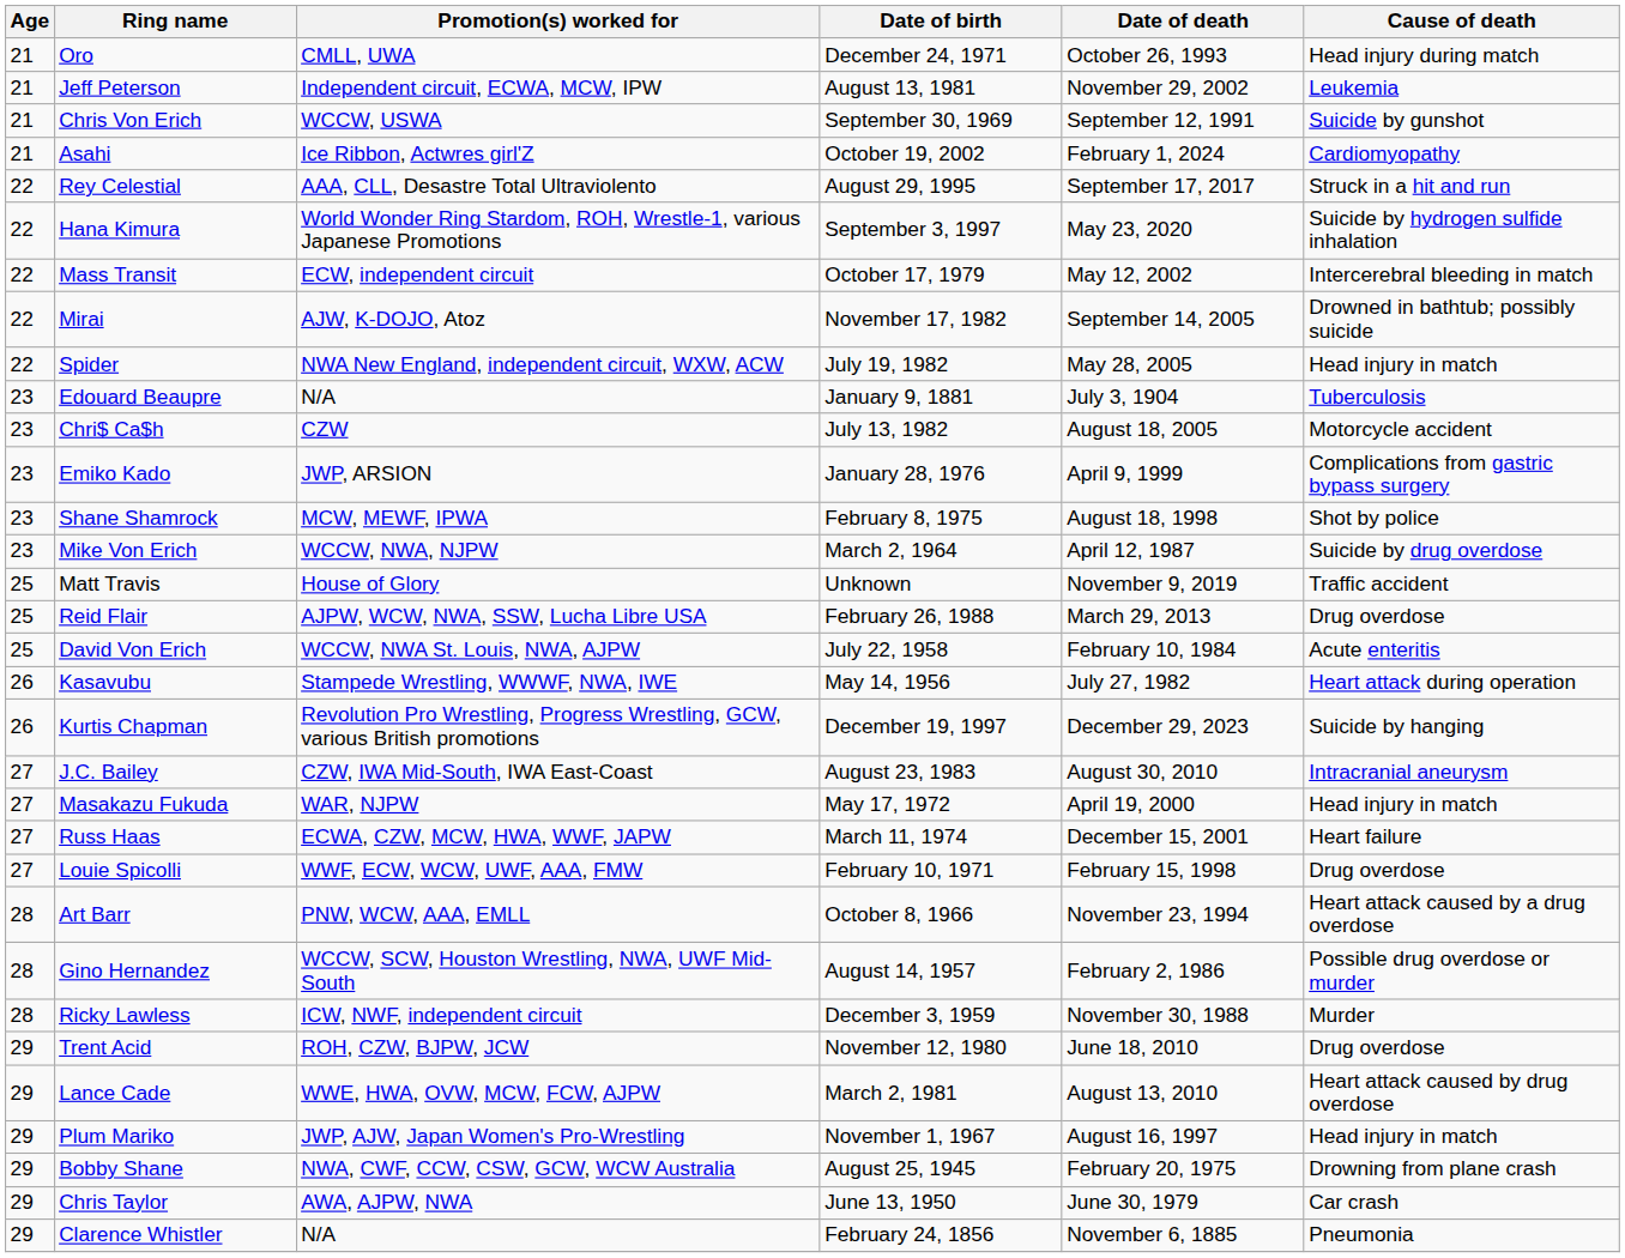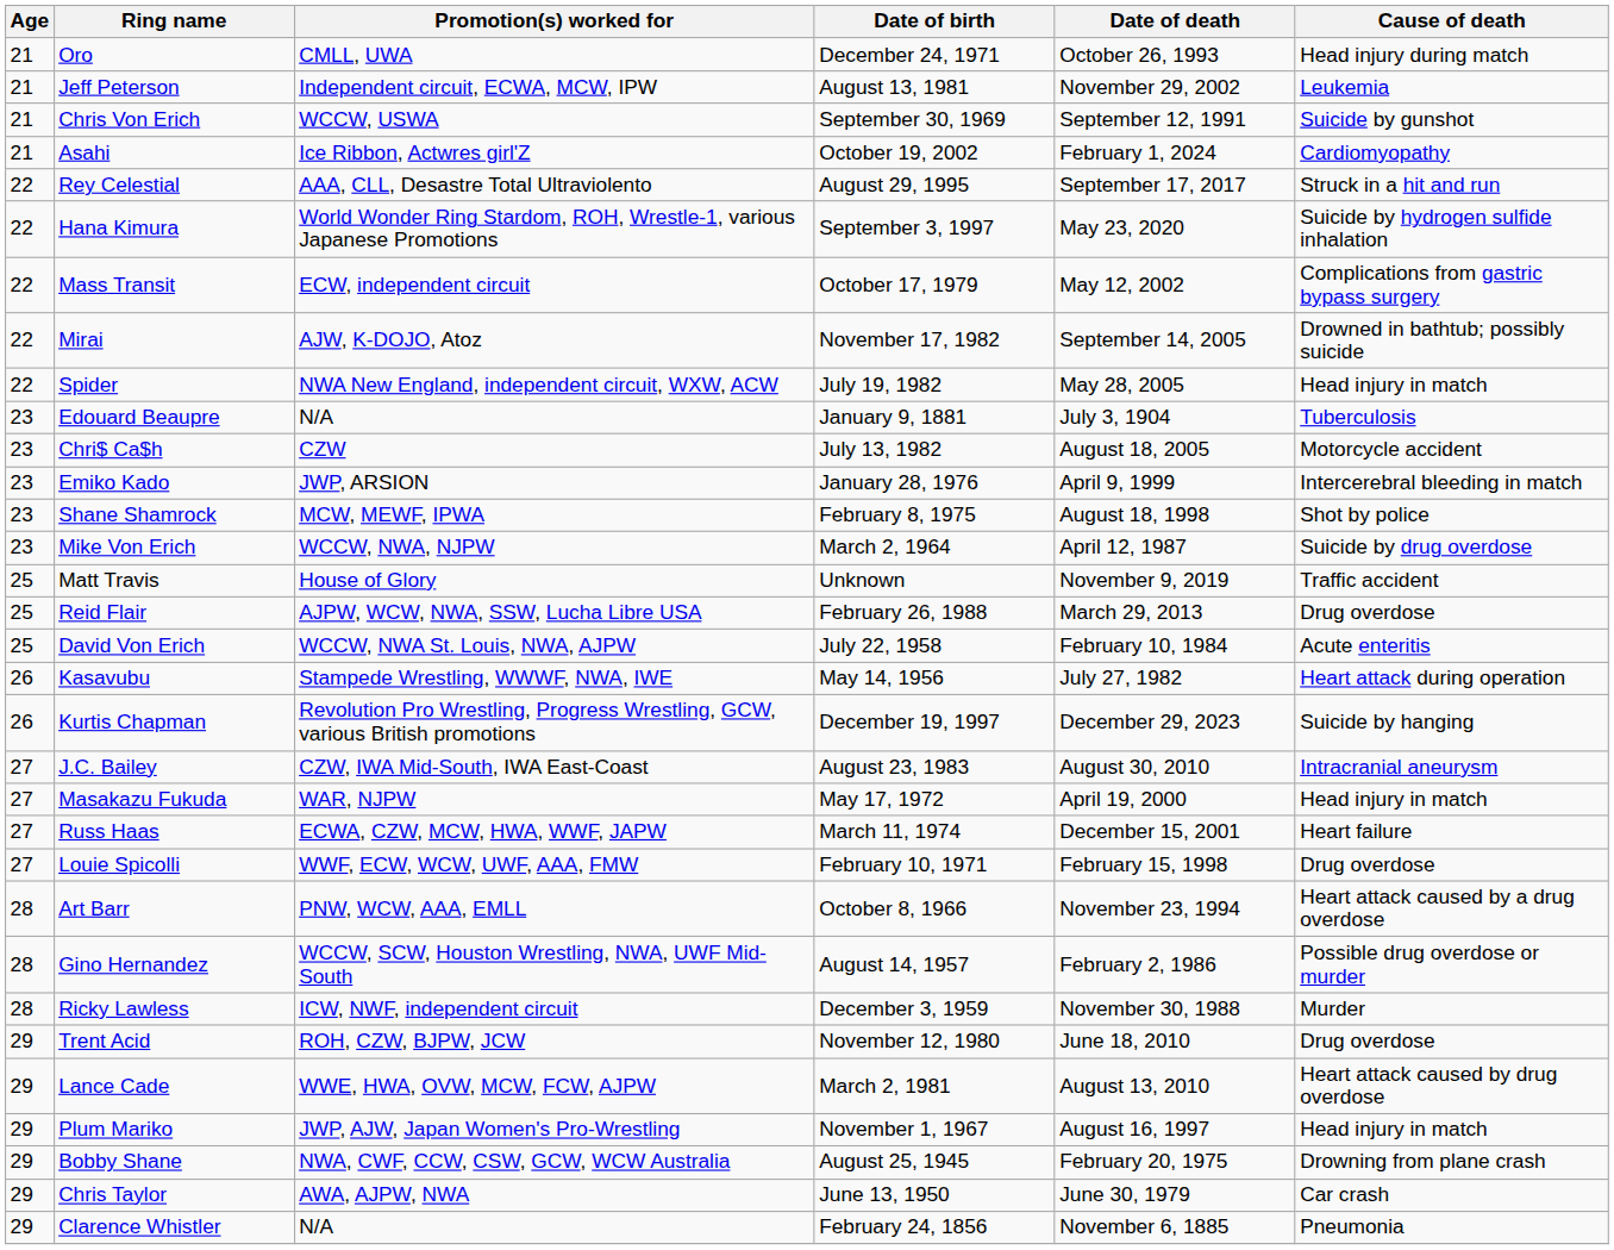Mass Transit | Cause of death: Intercerebral bleeding in match -> Complications from gastric bypass surgery
Emiko Kado | Cause of death: Complications from gastric bypass surgery -> Intercerebral bleeding in match
